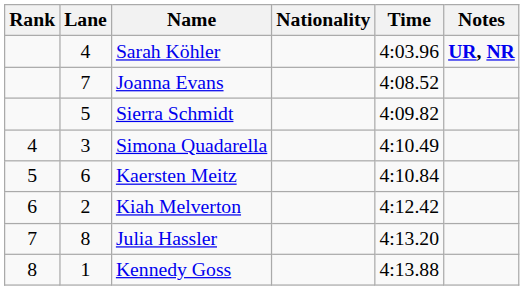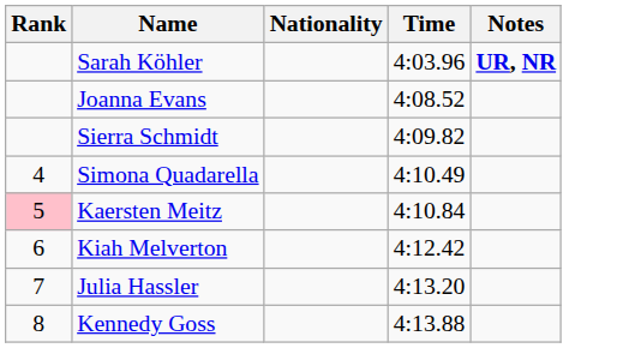- column: Lane | 4 | 7 | 5 | 3 | 6 | 2 | 8 | 1
Kaersten Meitz | Rank: no background -> pink background
